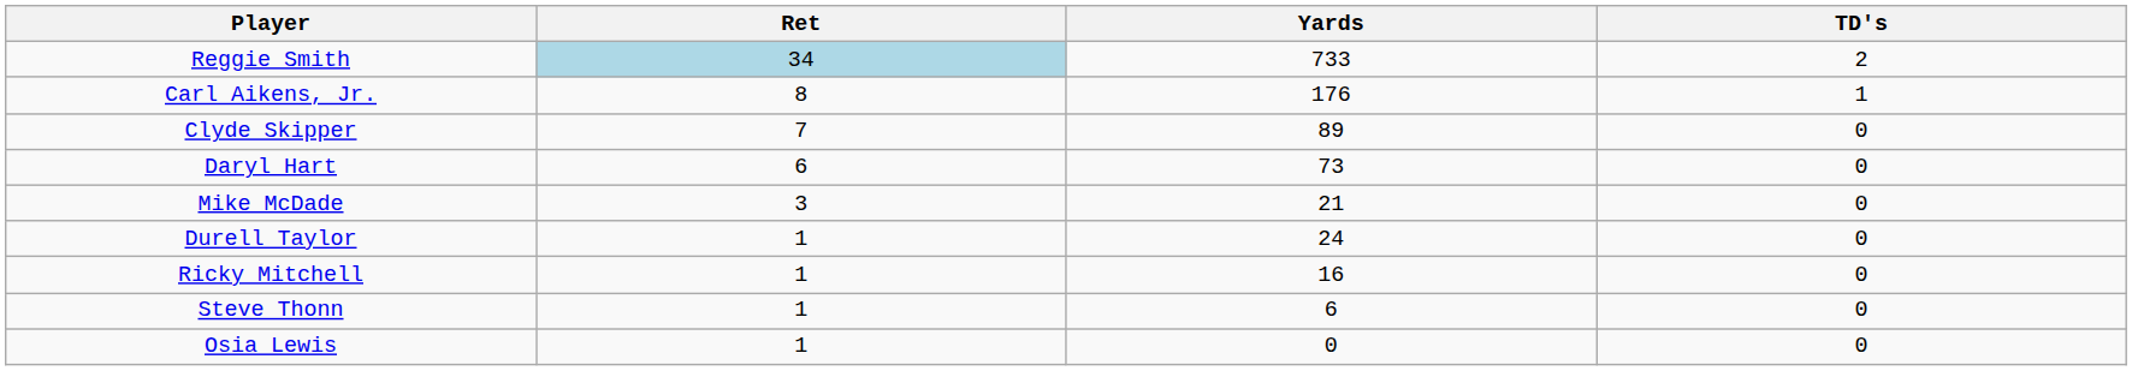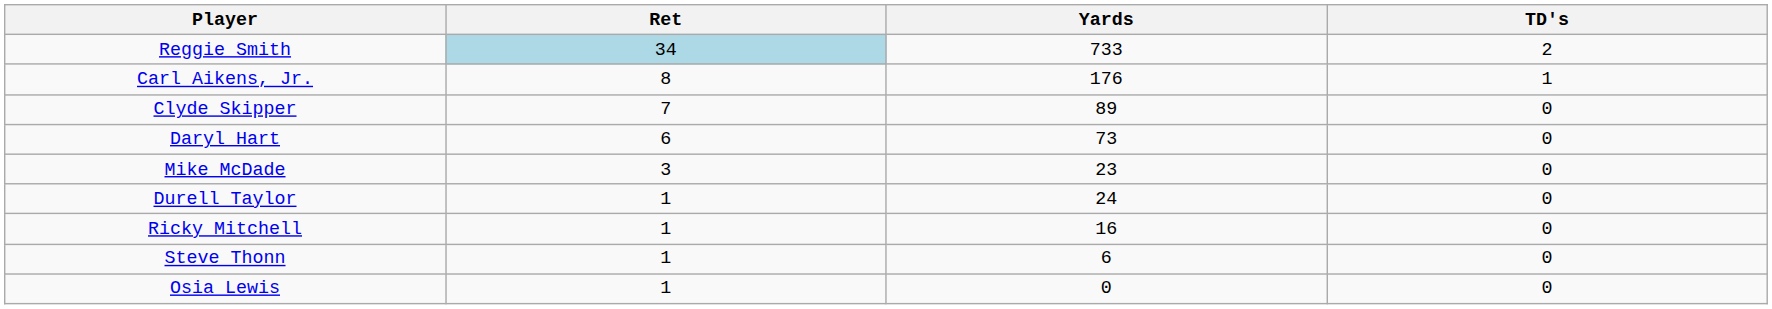Mike McDade | Yards: 21 -> 23
